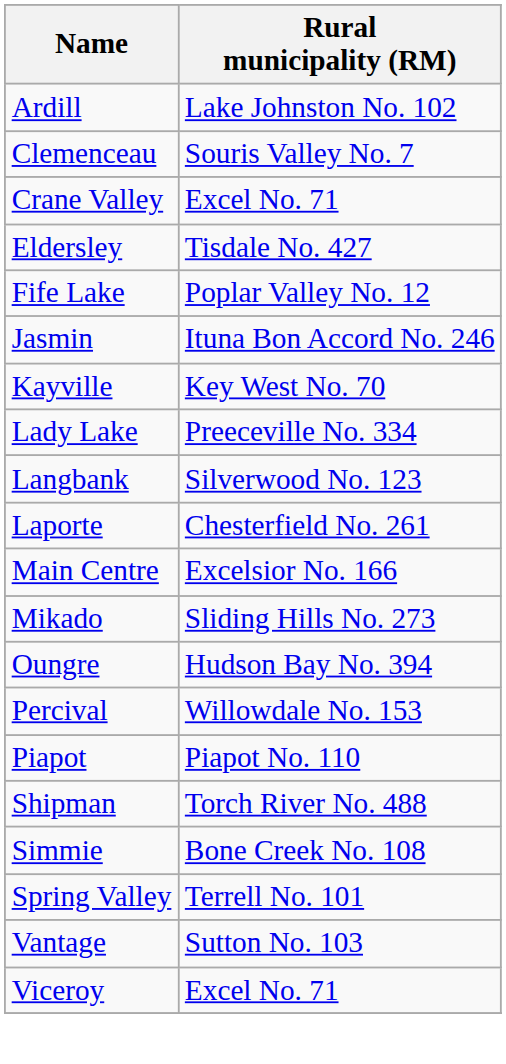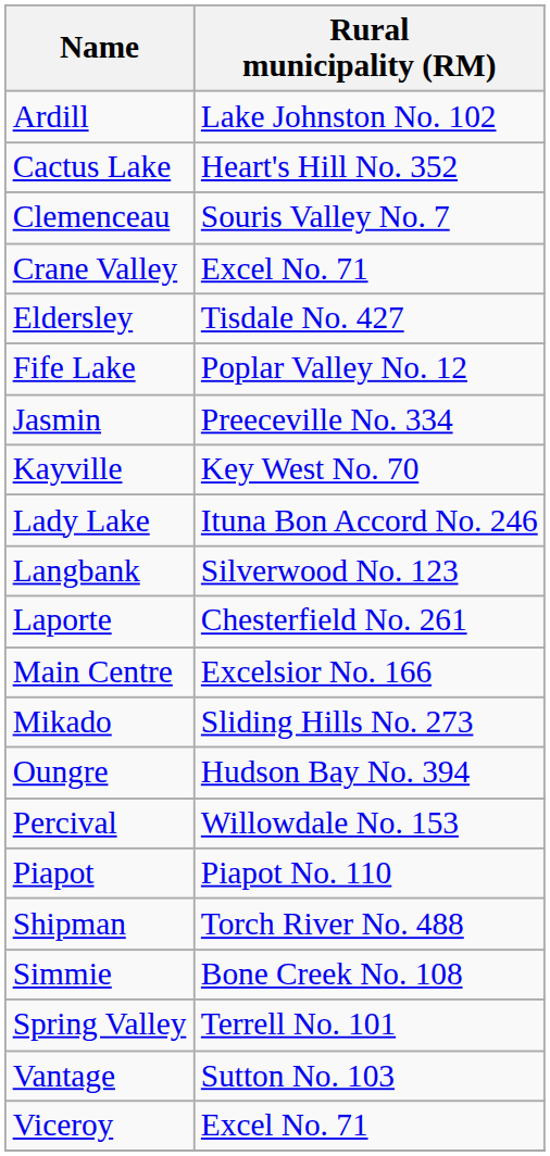+ row: Cactus Lake | Heart's Hill No. 352
Jasmin | Rural municipality (RM): Ituna Bon Accord No. 246 -> Preeceville No. 334
Lady Lake | Rural municipality (RM): Preeceville No. 334 -> Ituna Bon Accord No. 246
